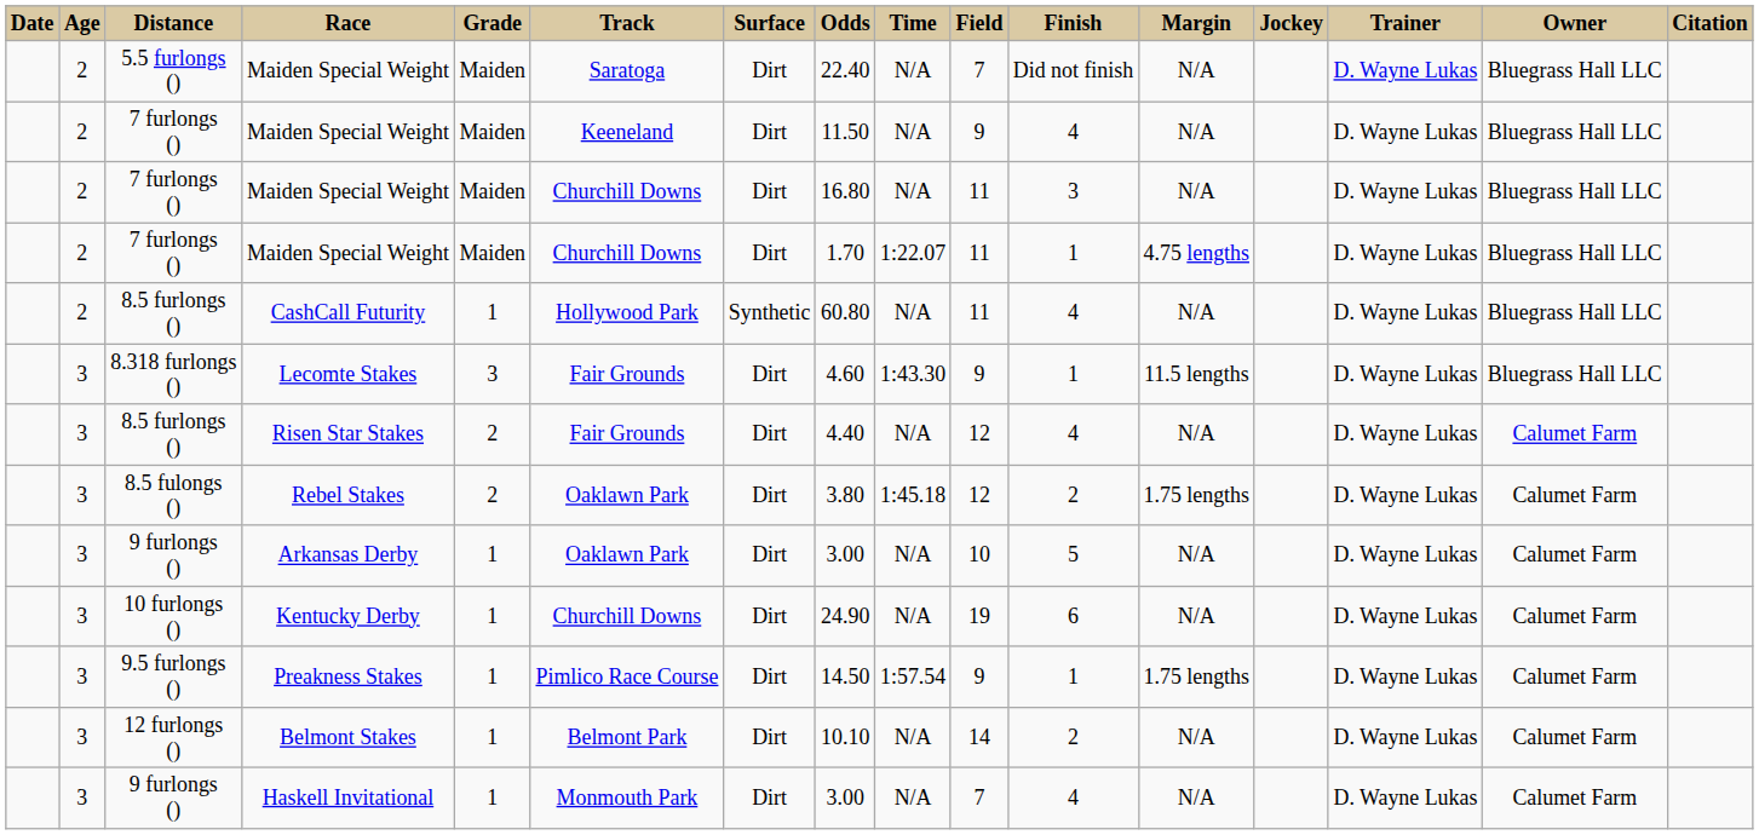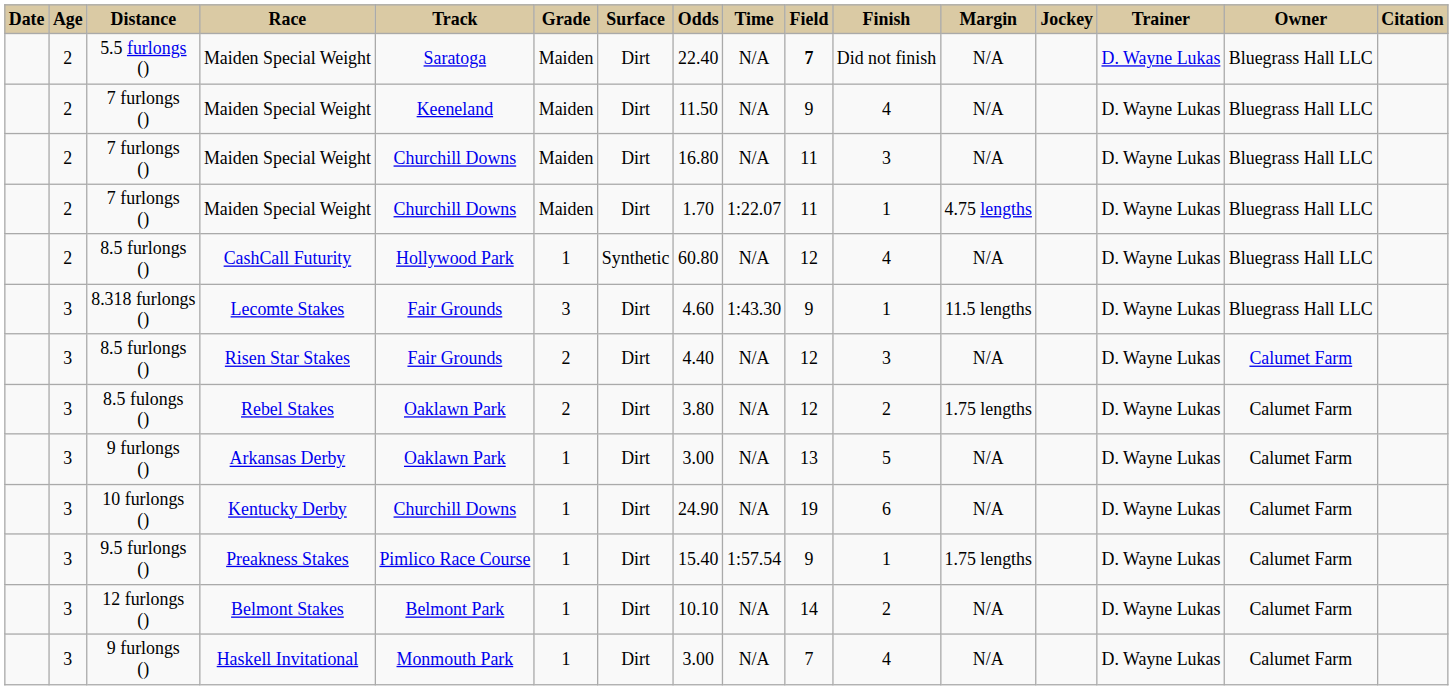columns swapped: Grade <-> Track
5.5 furlongs () / Maiden Special Weight | Field: normal -> bold
CashCall Futurity | Field: 11 -> 12
Risen Star Stakes | Finish: 4 -> 3
Rebel Stakes | Time: 1:45.18 -> N/A
Arkansas Derby | Field: 10 -> 13
Preakness Stakes | Odds: 14.50 -> 15.40
